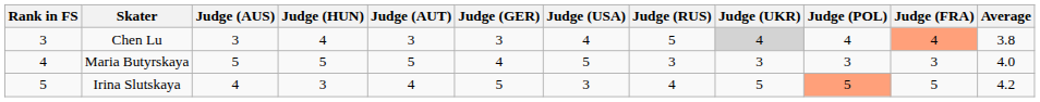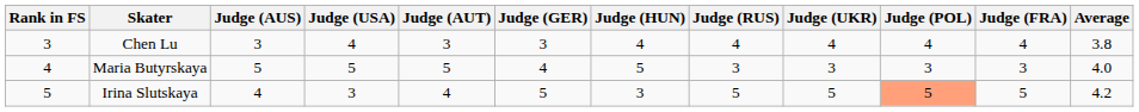columns swapped: Judge (HUN) <-> Judge (USA)
Chen Lu | Judge (RUS): 5 -> 4
Chen Lu | Judge (UKR): lightgrey background -> no background
Chen Lu | Judge (FRA): lightsalmon background -> no background
Irina Slutskaya | Judge (RUS): 4 -> 5
